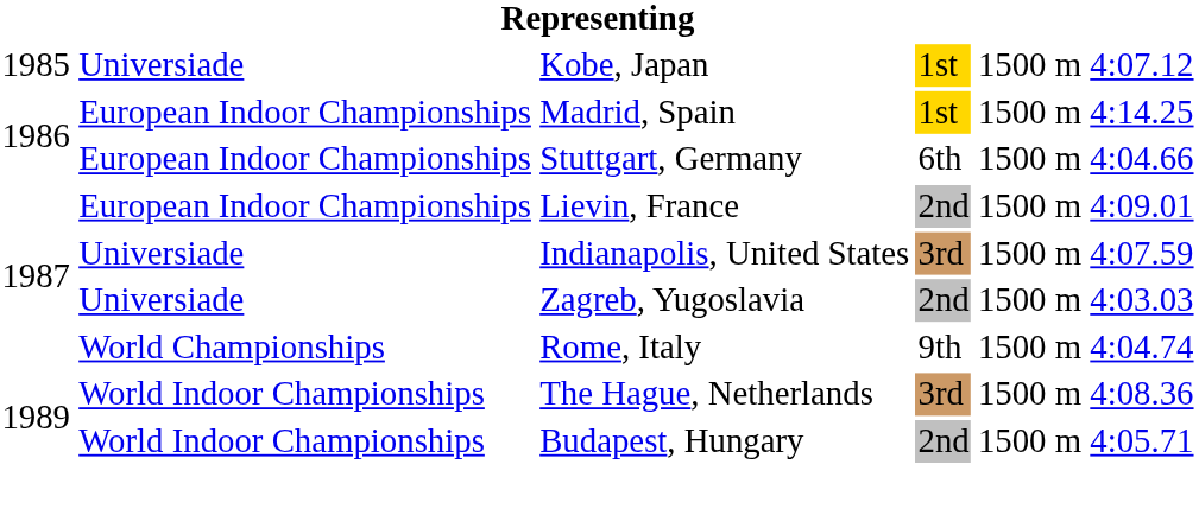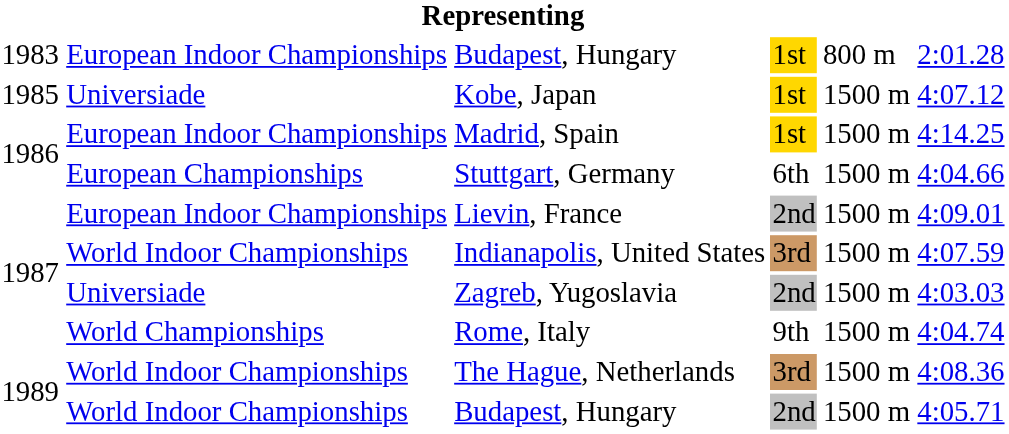+ row: 1983 | European Indoor Championships | Budapest, Hungary | 1st | 800 m | 2:01.28
Stuttgart, Germany | column 2: European Indoor Championships -> European Championships
Indianapolis, United States | column 2: Universiade -> World Indoor Championships
